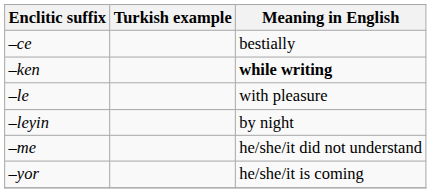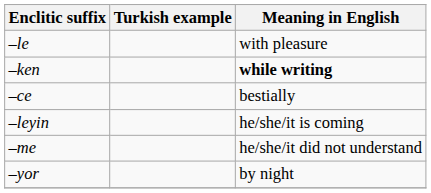rows swapped: –le <-> –ce
–leyin | Meaning in English: by night -> he/she/it is coming
–yor | Meaning in English: he/she/it is coming -> by night
